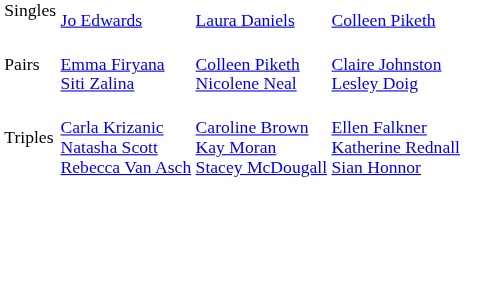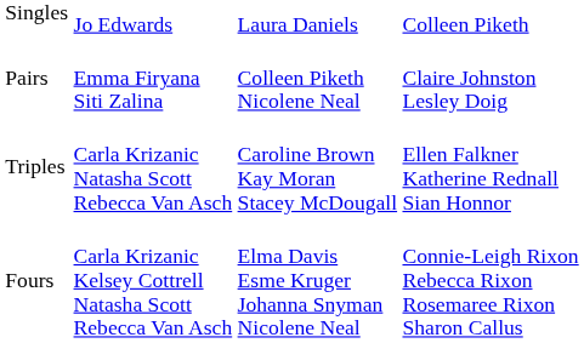+ row: Fours | Carla Krizanic Kelsey Cottrell Natasha Scott Rebecca Van Asch | Elma Davis Esme Kruger Johanna Snyman Nicolene Neal | Connie-Leigh Rixon Rebecca Rixon Rosemaree Rixon Sharon Callus
